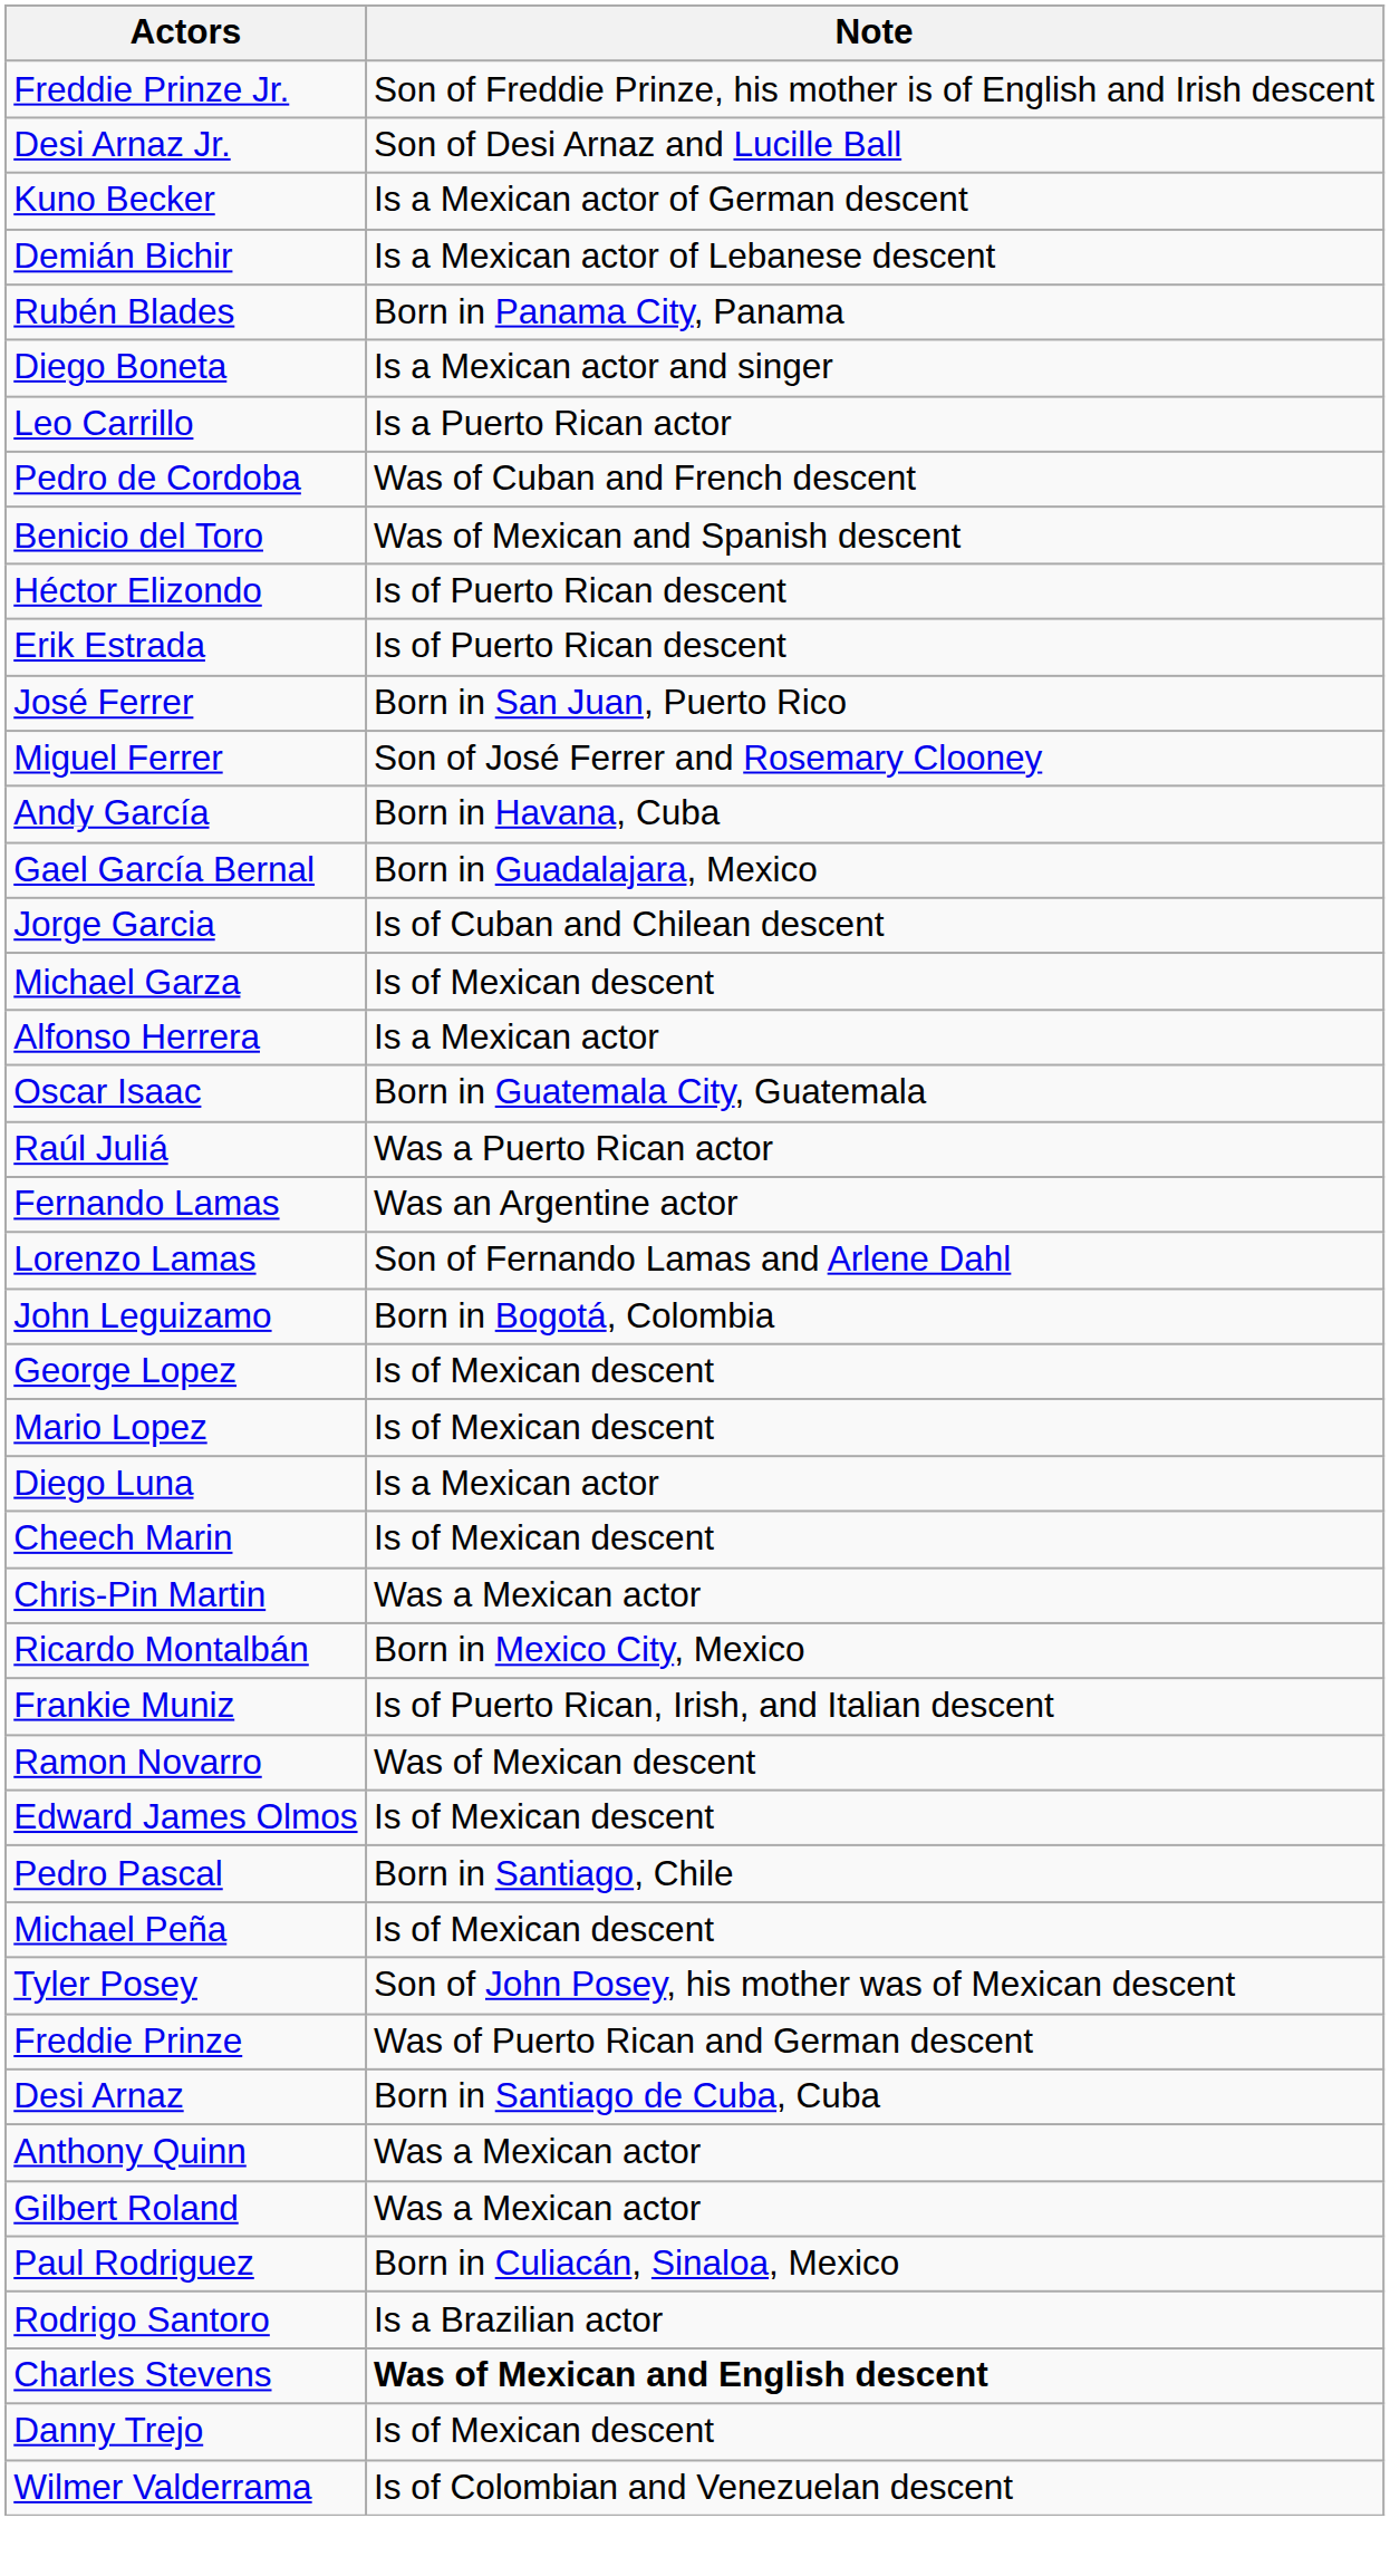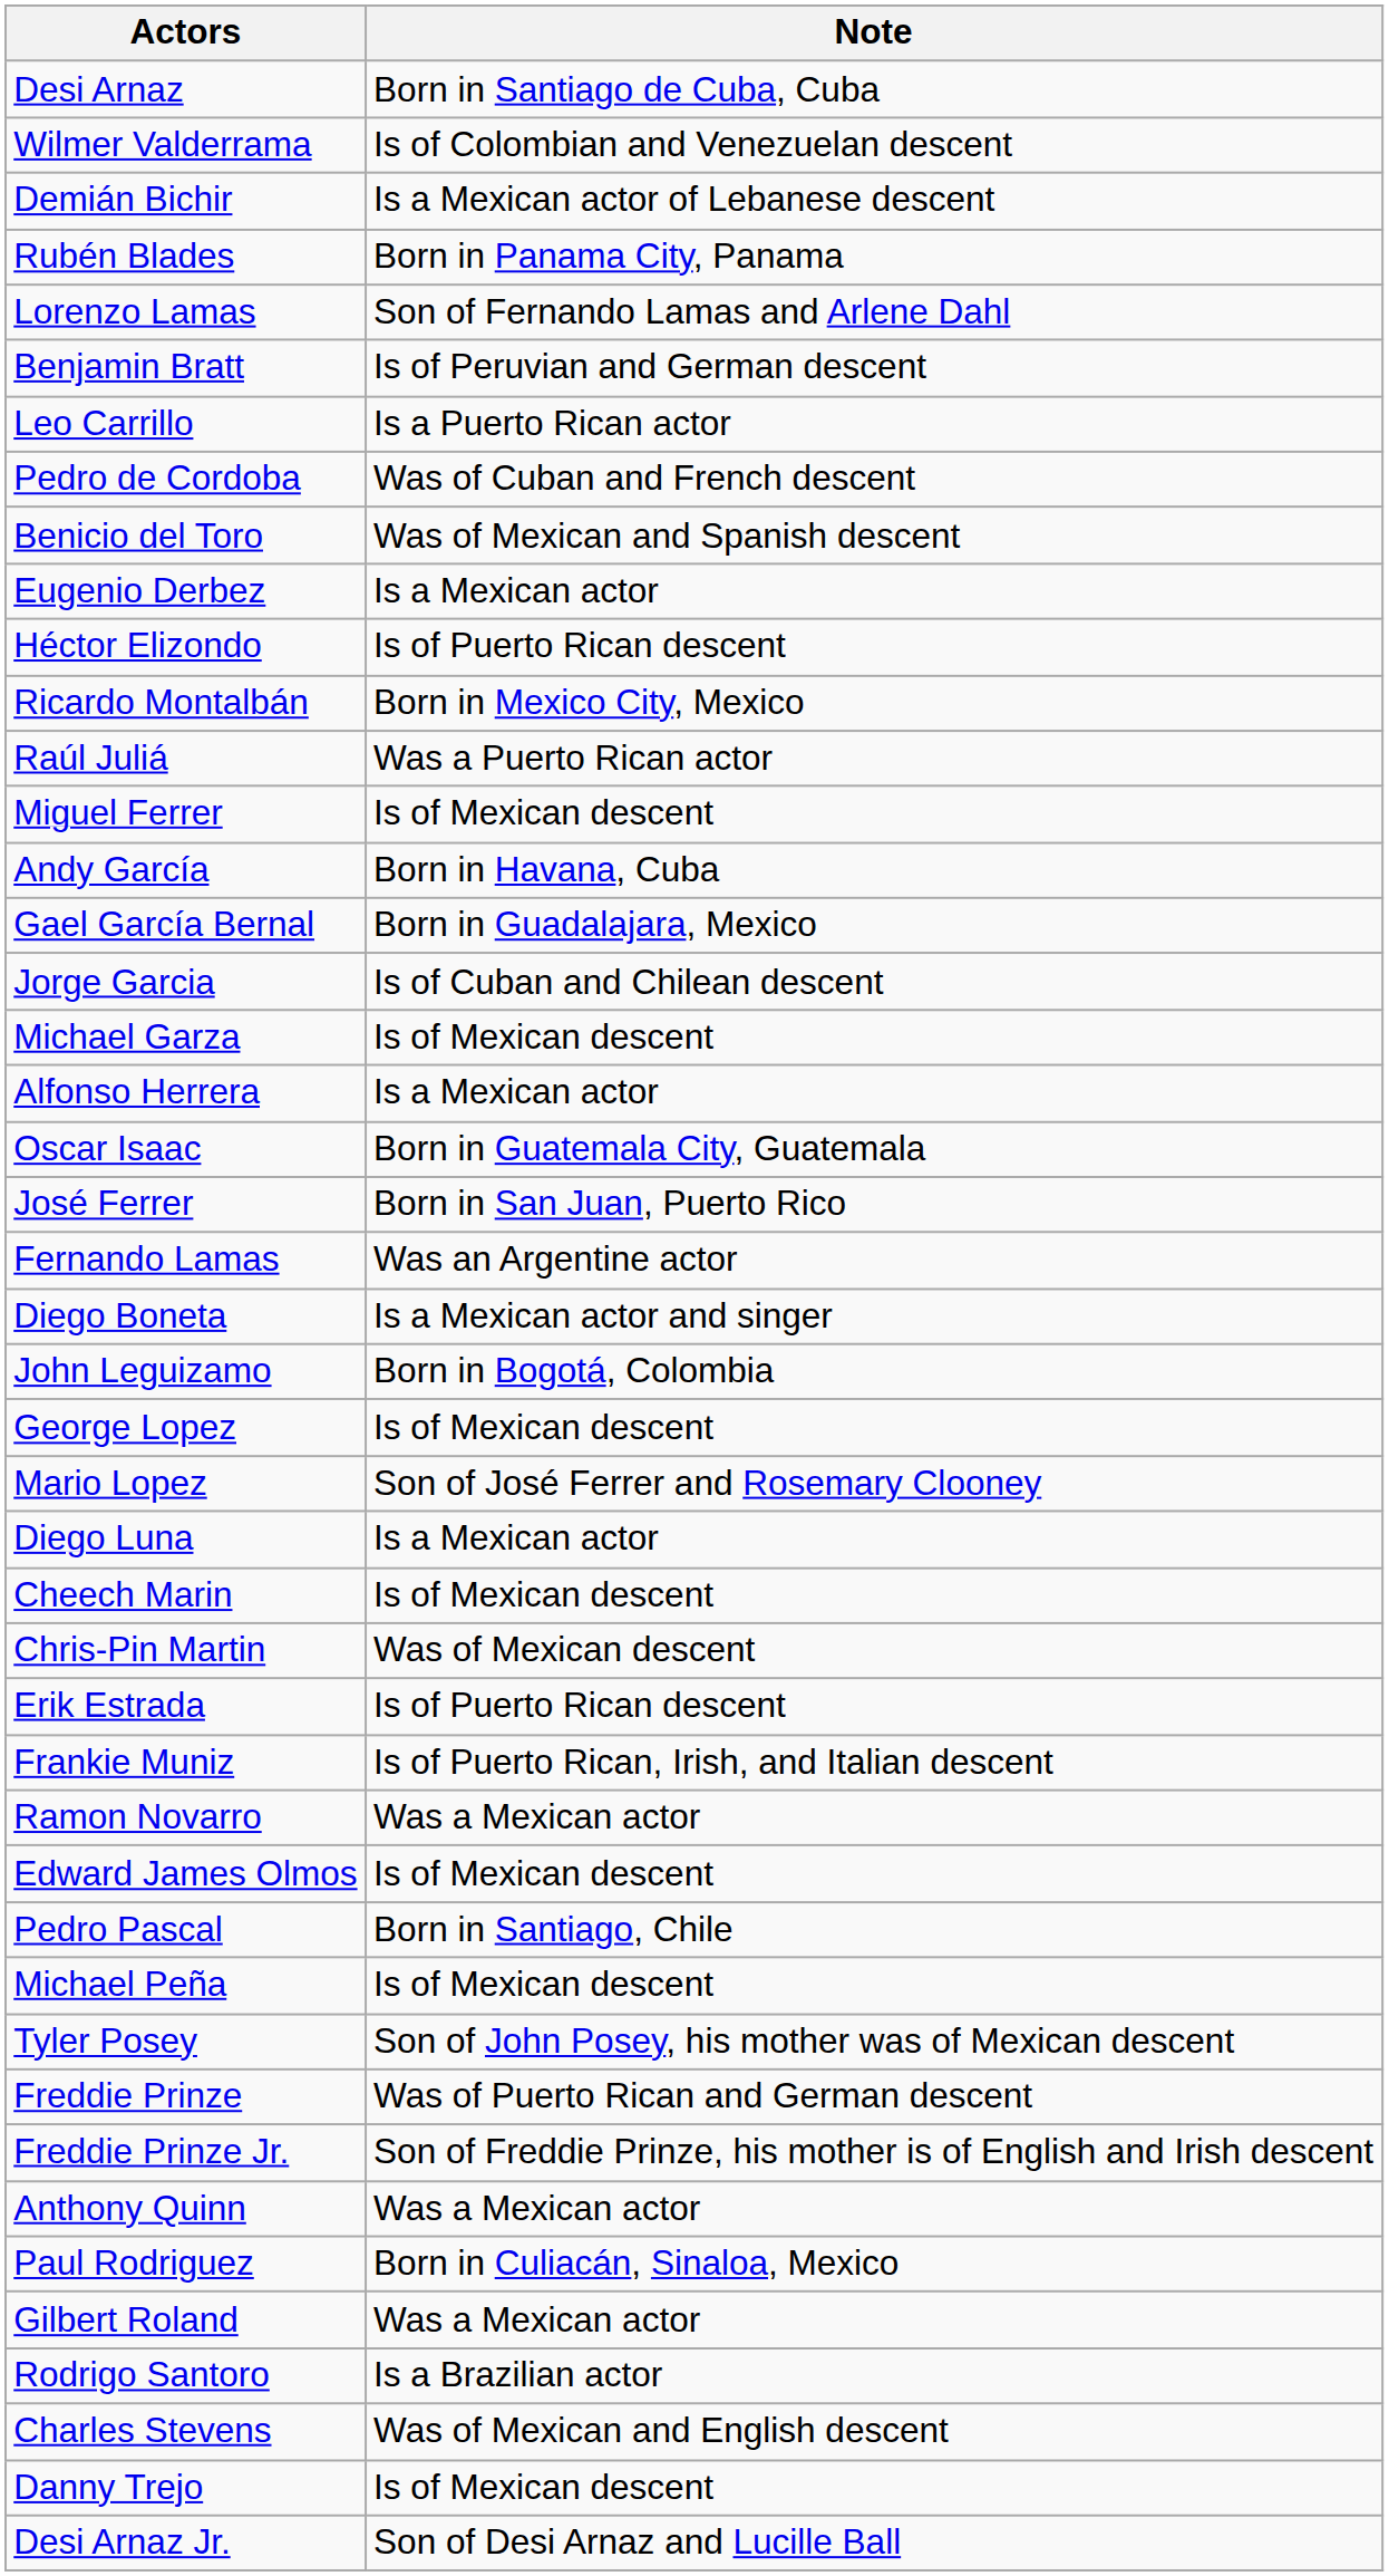rows swapped: Desi Arnaz <-> Freddie Prinze Jr.
rows swapped: Desi Arnaz Jr. <-> Wilmer Valderrama
- row: Kuno Becker | Is a Mexican actor of German descent
rows swapped: Diego Boneta <-> Lorenzo Lamas
+ row: Benjamin Bratt | Is of Peruvian and German descent
+ row: Eugenio Derbez | Is a Mexican actor
rows swapped: Erik Estrada <-> Ricardo Montalbán
rows swapped: José Ferrer <-> Raúl Juliá
Miguel Ferrer | Note: Son of José Ferrer and Rosemary Clooney -> Is of Mexican descent
Mario Lopez | Note: Is of Mexican descent -> Son of José Ferrer and Rosemary Clooney
Chris-Pin Martin | Note: Was a Mexican actor -> Was of Mexican descent
Ramon Novarro | Note: Was of Mexican descent -> Was a Mexican actor
rows swapped: Paul Rodriguez <-> Gilbert Roland
Charles Stevens | Note: bold -> normal
